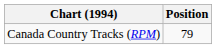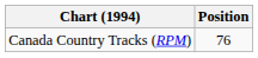Canada Country Tracks (RPM) | Position: 79 -> 76
